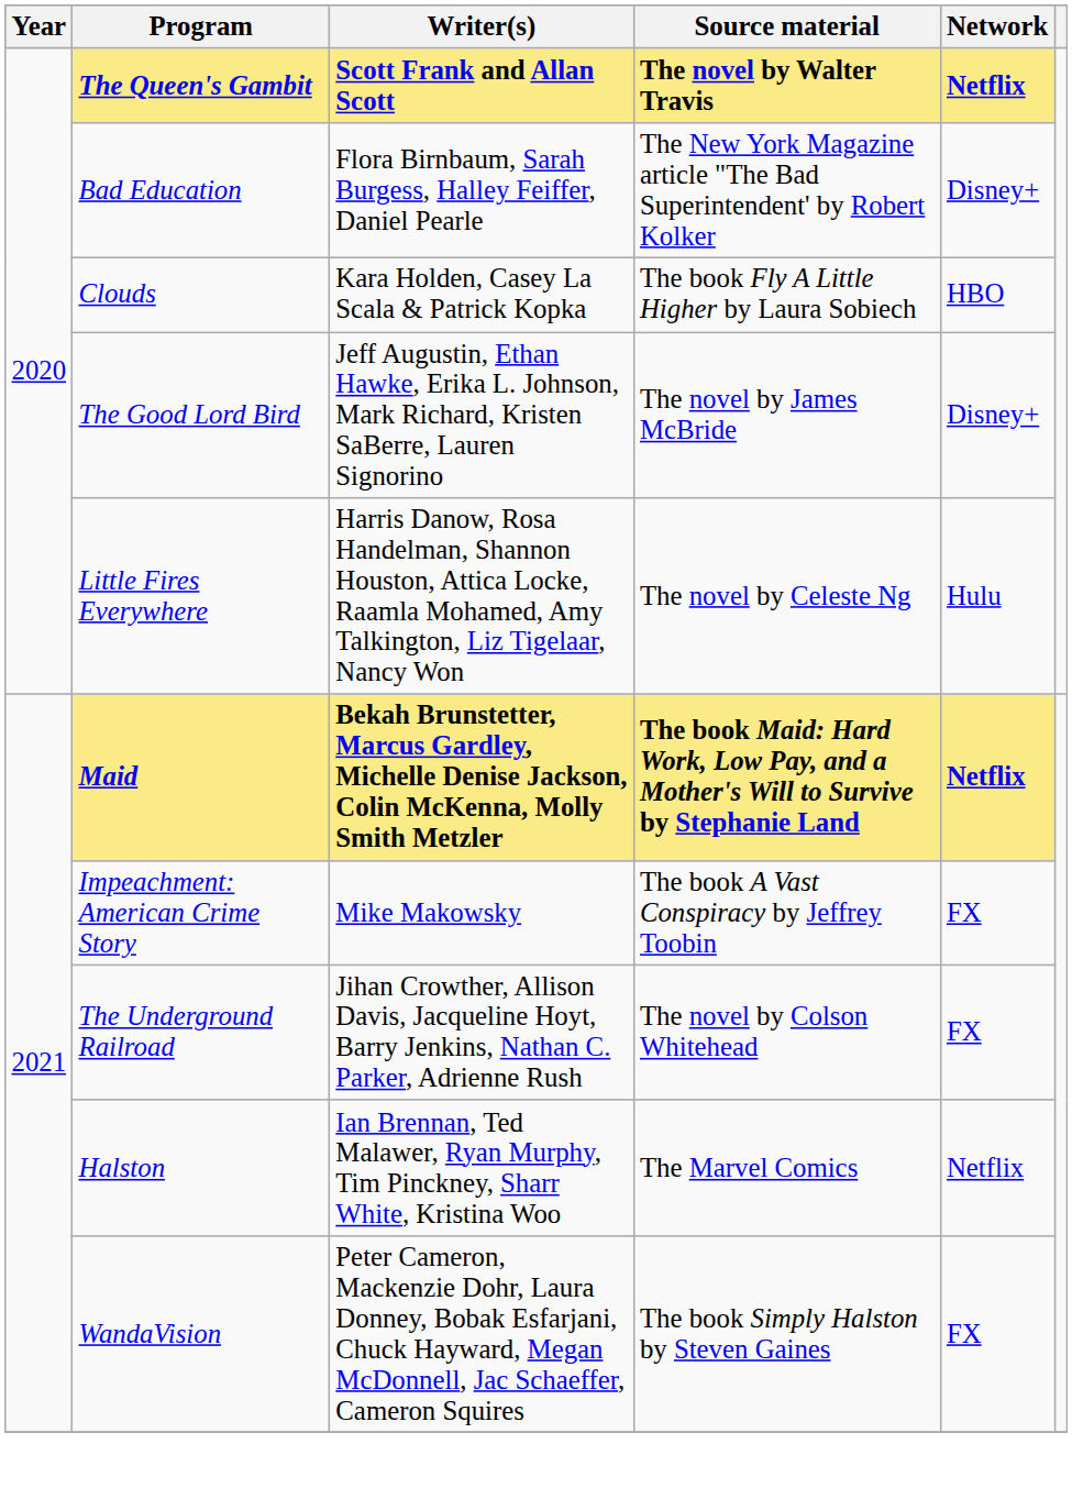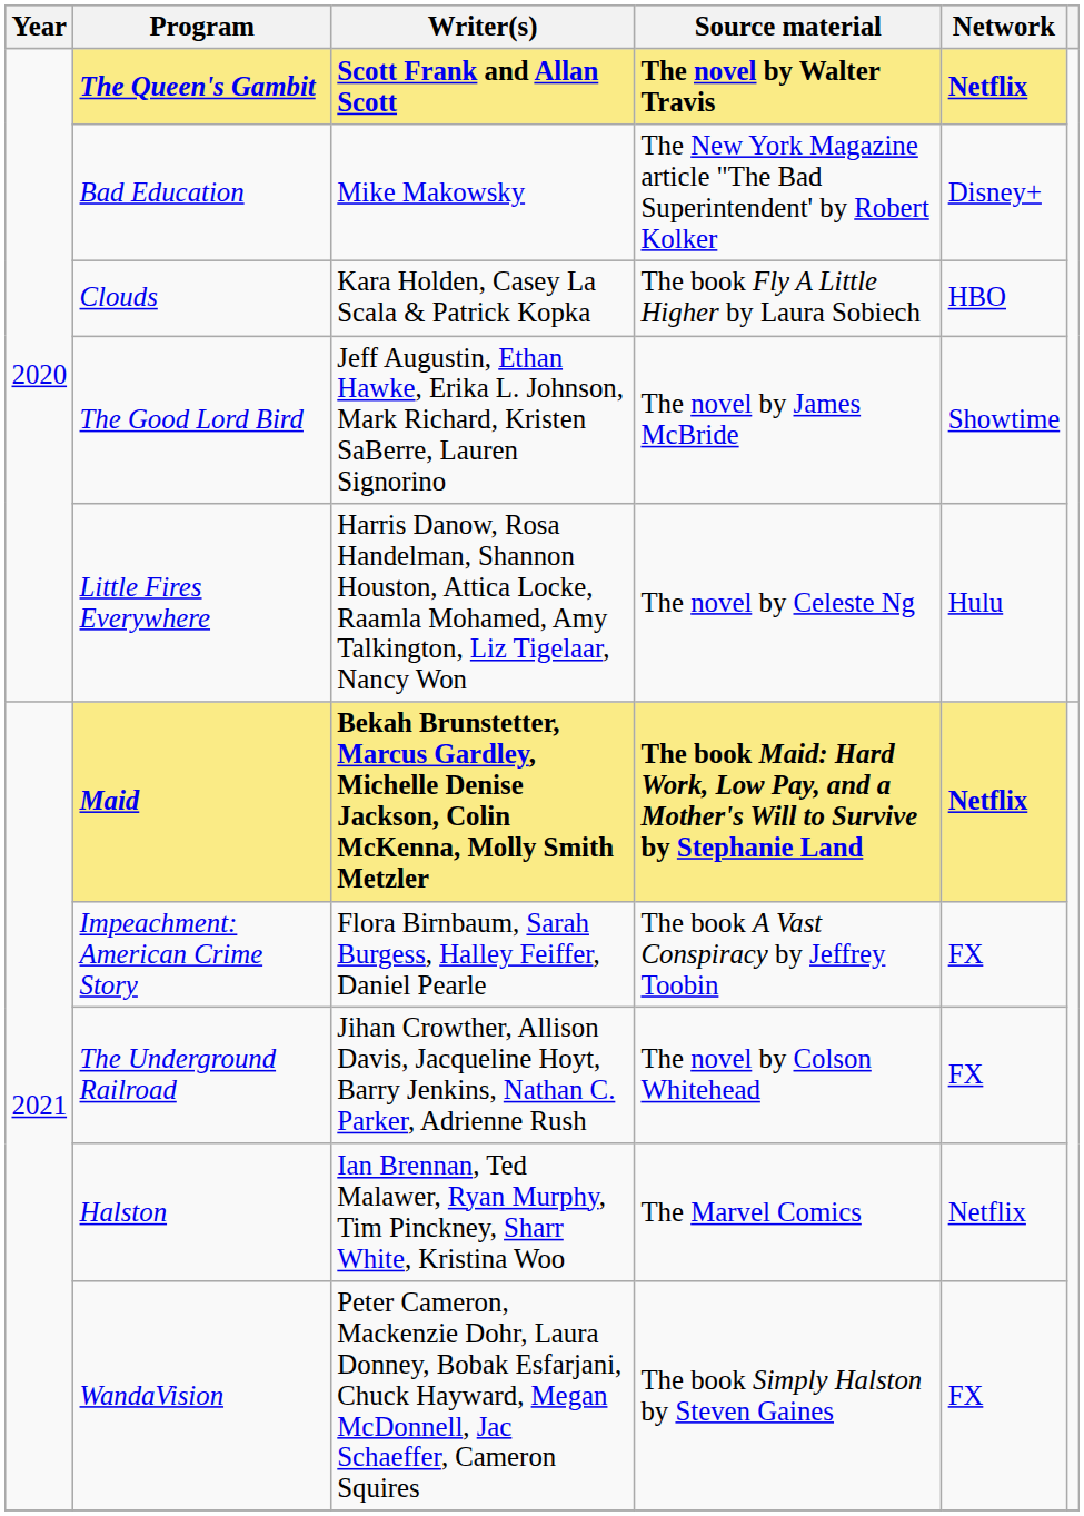Bad Education | Writer(s): Flora Birnbaum, Sarah Burgess, Halley Feiffer, Daniel Pearle -> Mike Makowsky
The Good Lord Bird | Network: Disney+ -> Showtime
Impeachment: American Crime Story | Writer(s): Mike Makowsky -> Flora Birnbaum, Sarah Burgess, Halley Feiffer, Daniel Pearle
